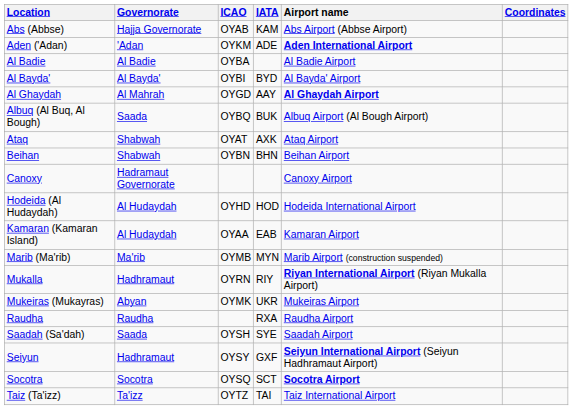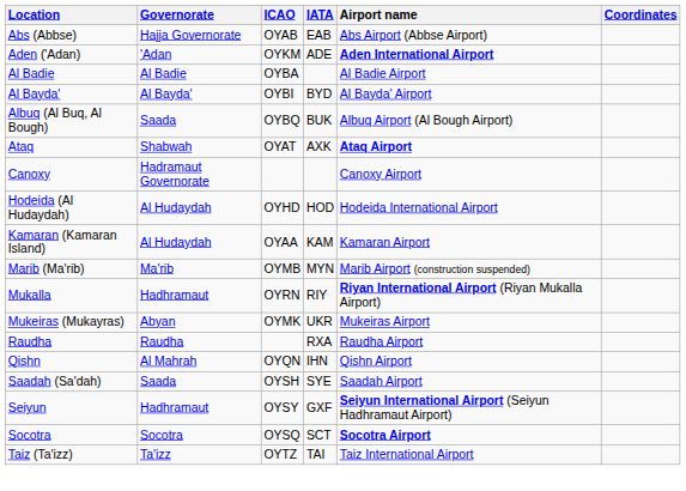Abs (Abbse) | IATA: KAM -> EAB
- row: Al Ghaydah | Al Mahrah | OYGD | AAY | Al Ghaydah Airport
Ataq | Airport name: normal -> bold
- row: Beihan | Shabwah | OYBN | BHN | Beihan Airport
Kamaran (Kamaran Island) | IATA: EAB -> KAM
+ row: Qishn | Al Mahrah | OYQN | IHN | Qishn Airport
